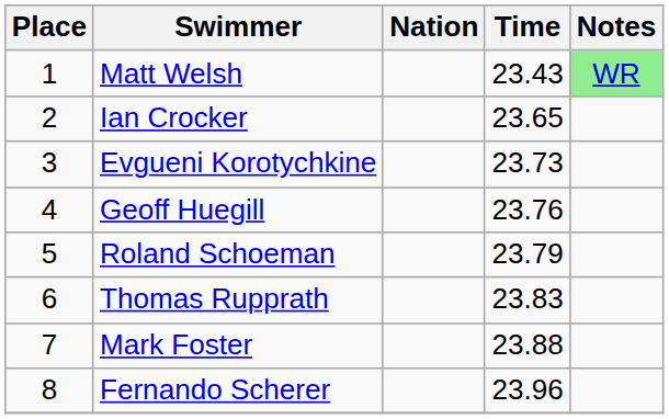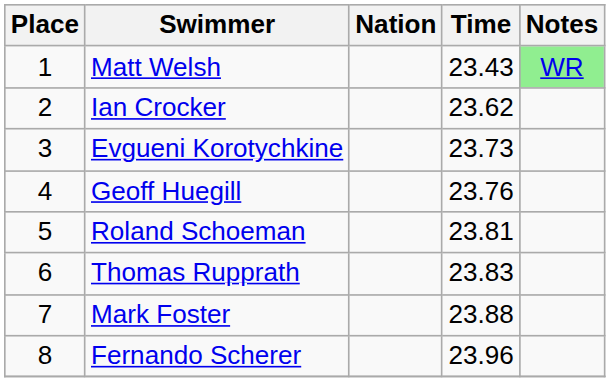Ian Crocker | Time: 23.65 -> 23.62
Roland Schoeman | Time: 23.79 -> 23.81
